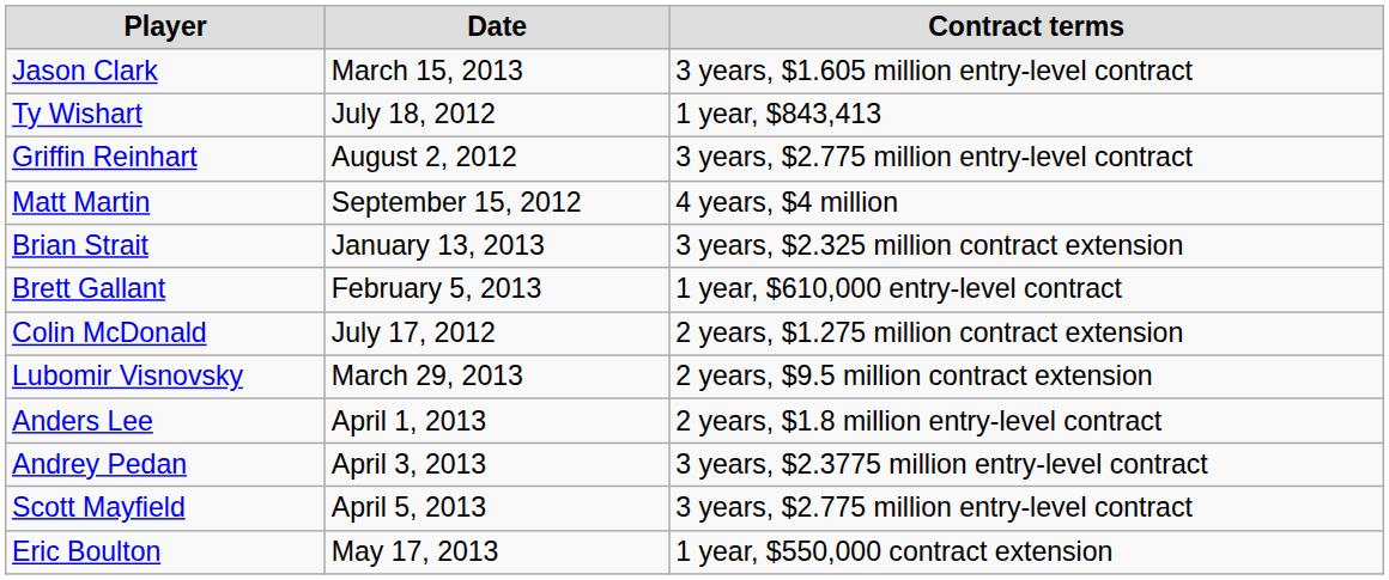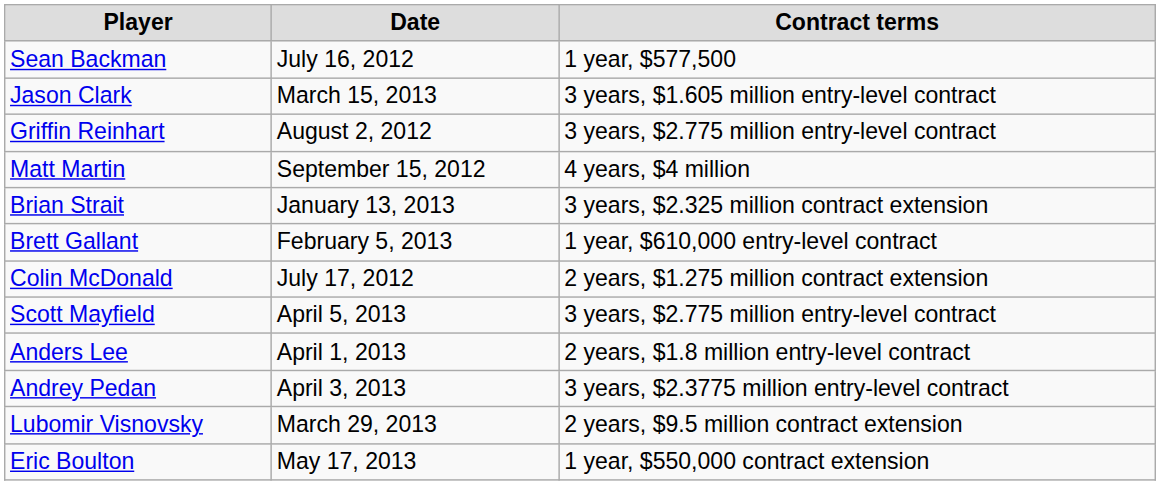+ row: Sean Backman | July 16, 2012 | 1 year, $577,500
- row: Ty Wishart | July 18, 2012 | 1 year, $843,413
rows swapped: Lubomir Visnovsky <-> Scott Mayfield
